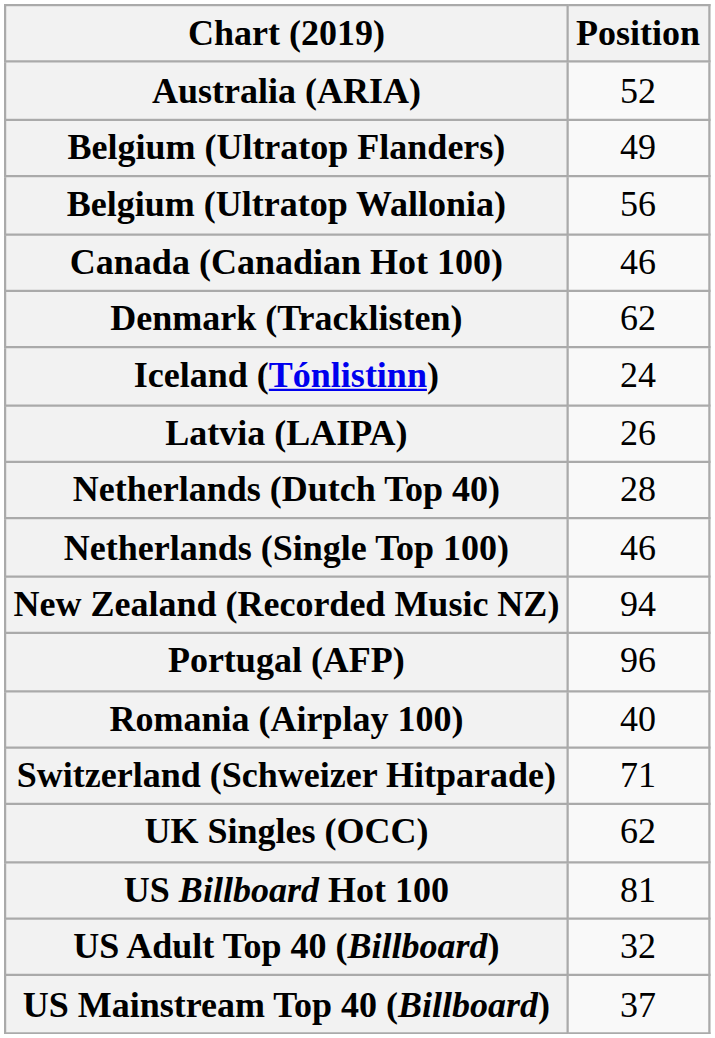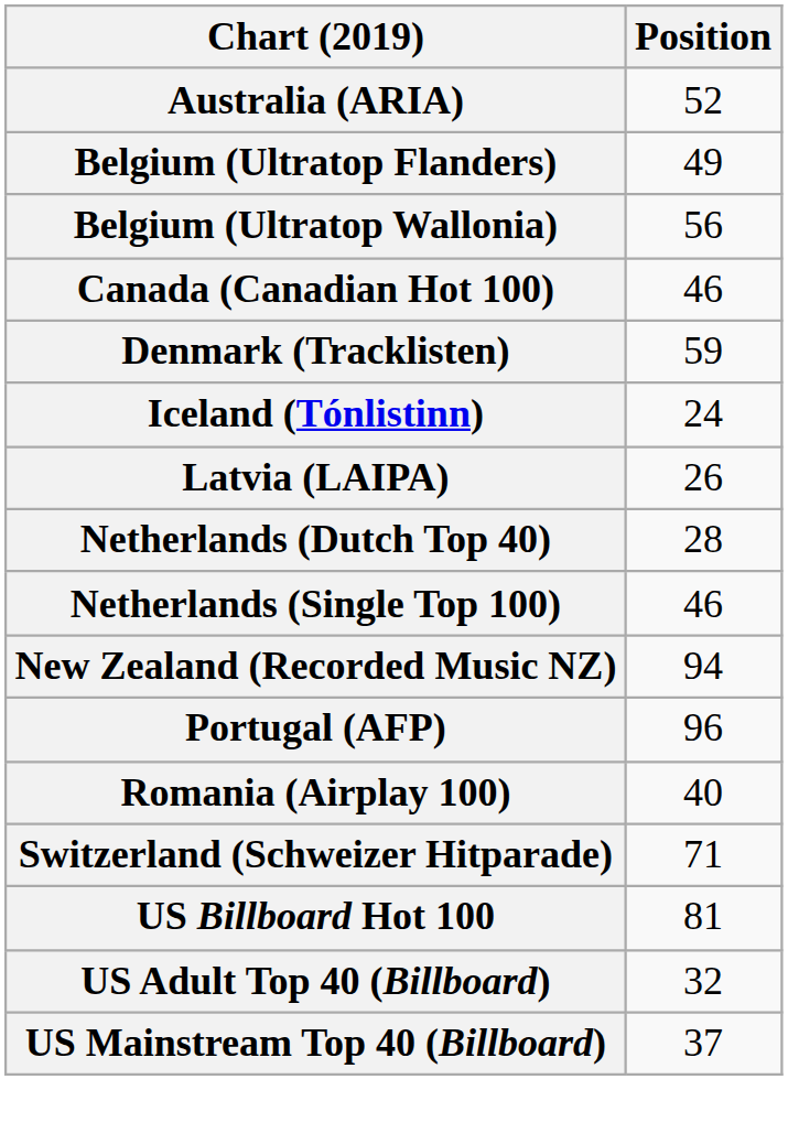Denmark (Tracklisten) | Position: 62 -> 59
- row: UK Singles (OCC) | 62
